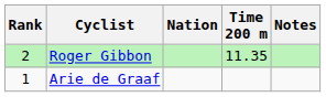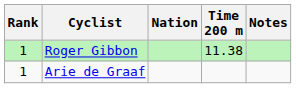Roger Gibbon | Rank: 2 -> 1
Roger Gibbon | Time 200 m: 11.35 -> 11.38
